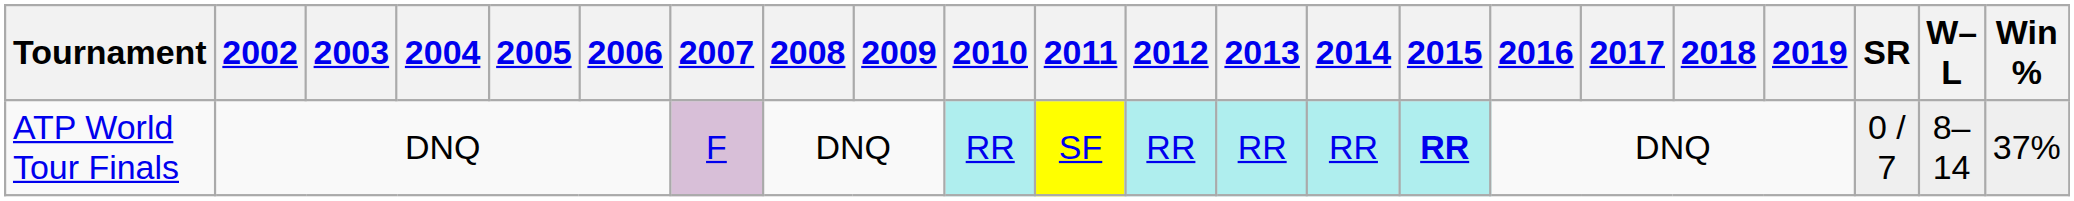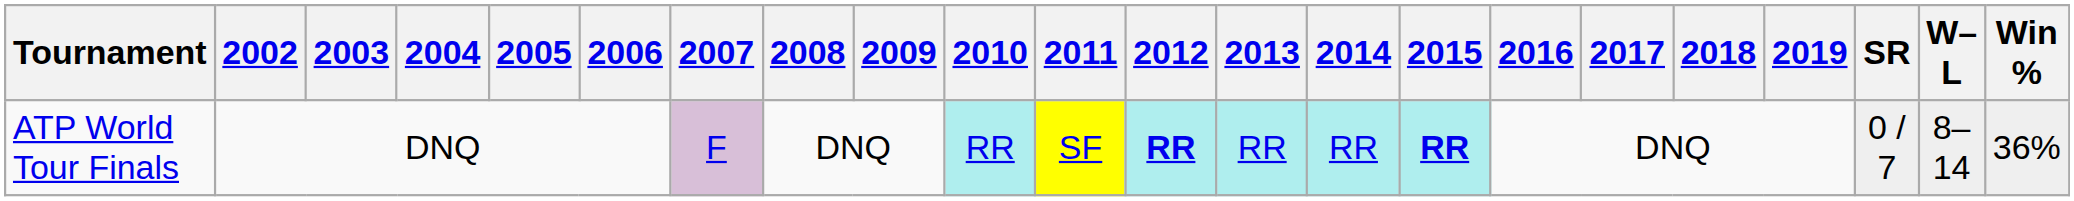ATP World Tour Finals | 2012: normal -> bold
ATP World Tour Finals | Win %: 37% -> 36%
